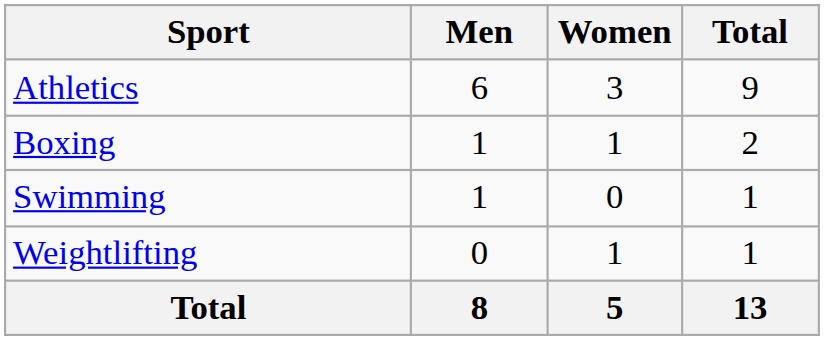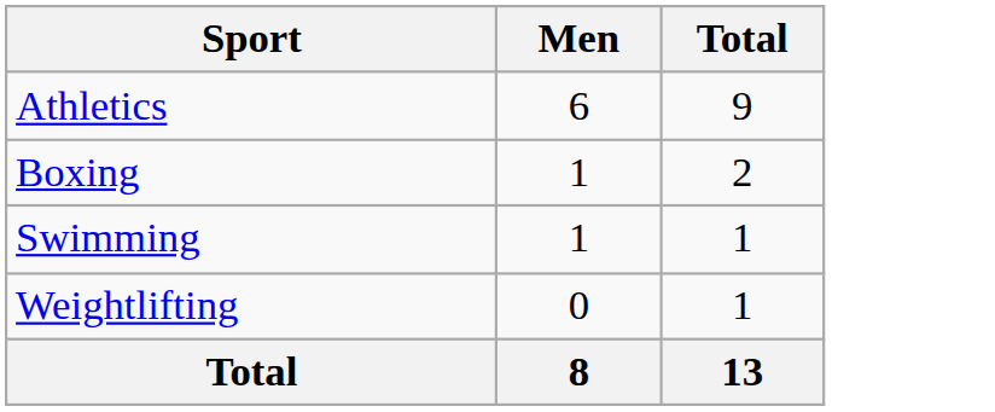- column: Women | 3 | 1 | 0 | 1 | 5
